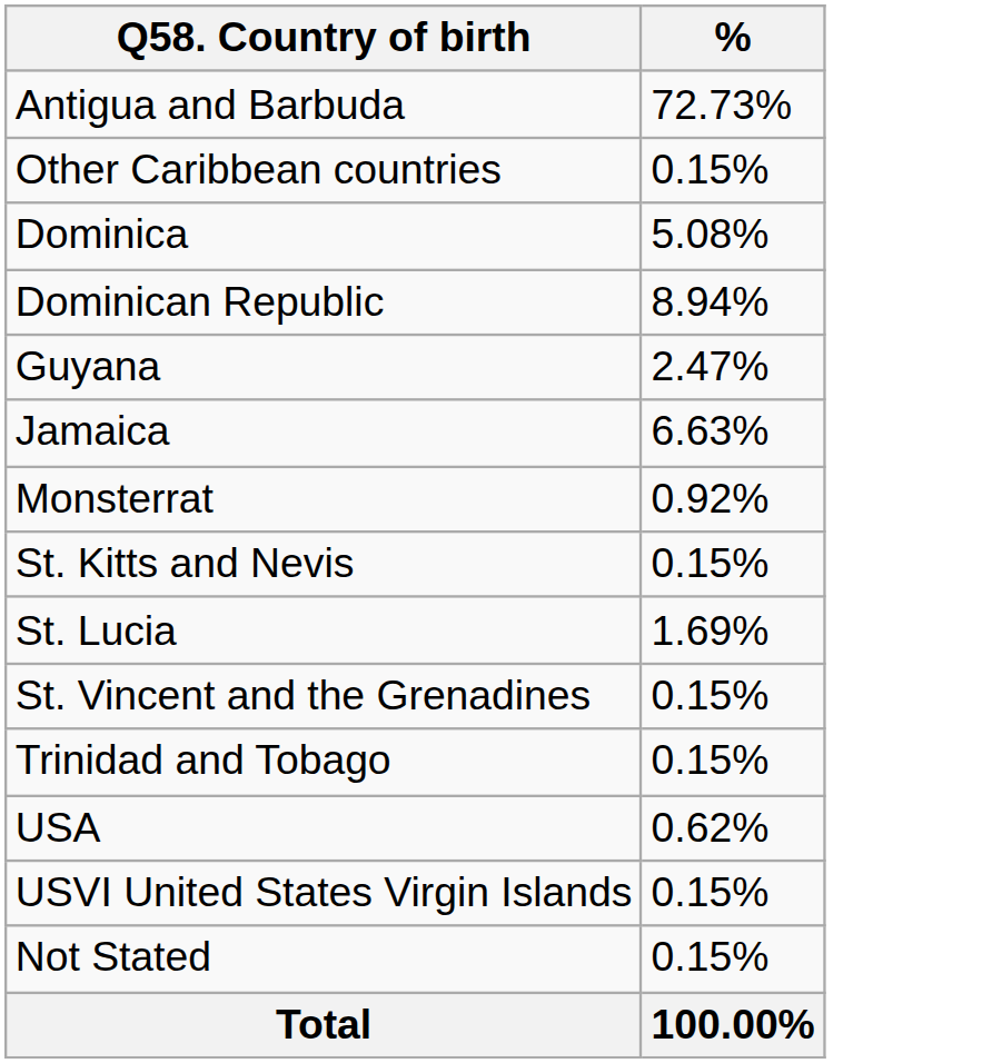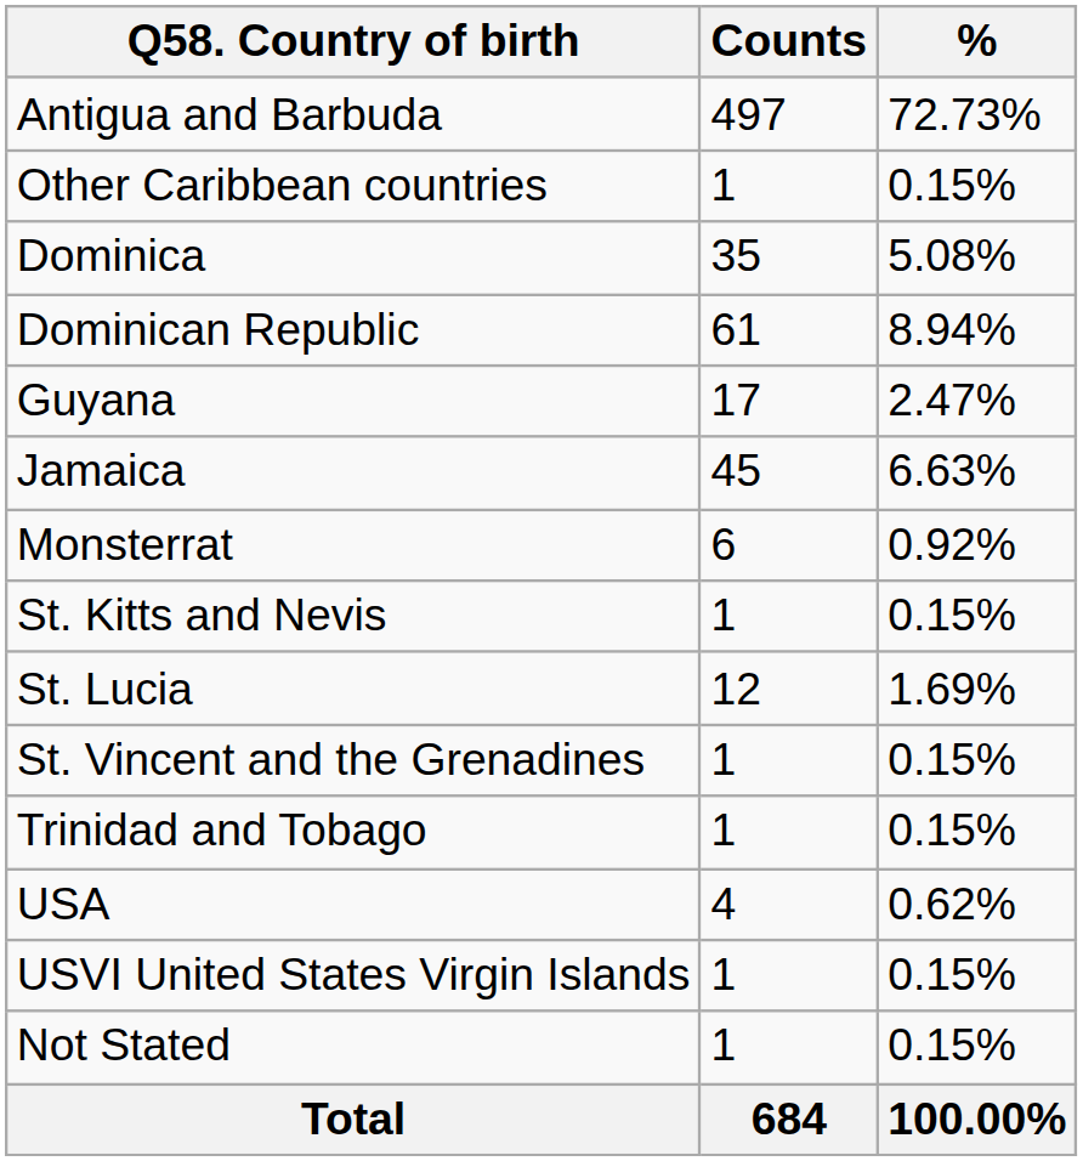+ column: Counts | 497 | 1 | 35 | 61 | 17 | 45 | 6 | 1 | 12 | 1 | 1 | 4 | 1 | 1 | 684
